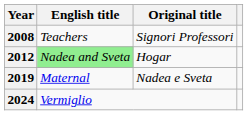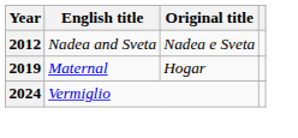- row: 2008 | Teachers | Signori Professori
2012 | English title: lightgreen background -> no background
2012 | Original title: Hogar -> Nadea e Sveta
2019 | Original title: Nadea e Sveta -> Hogar
